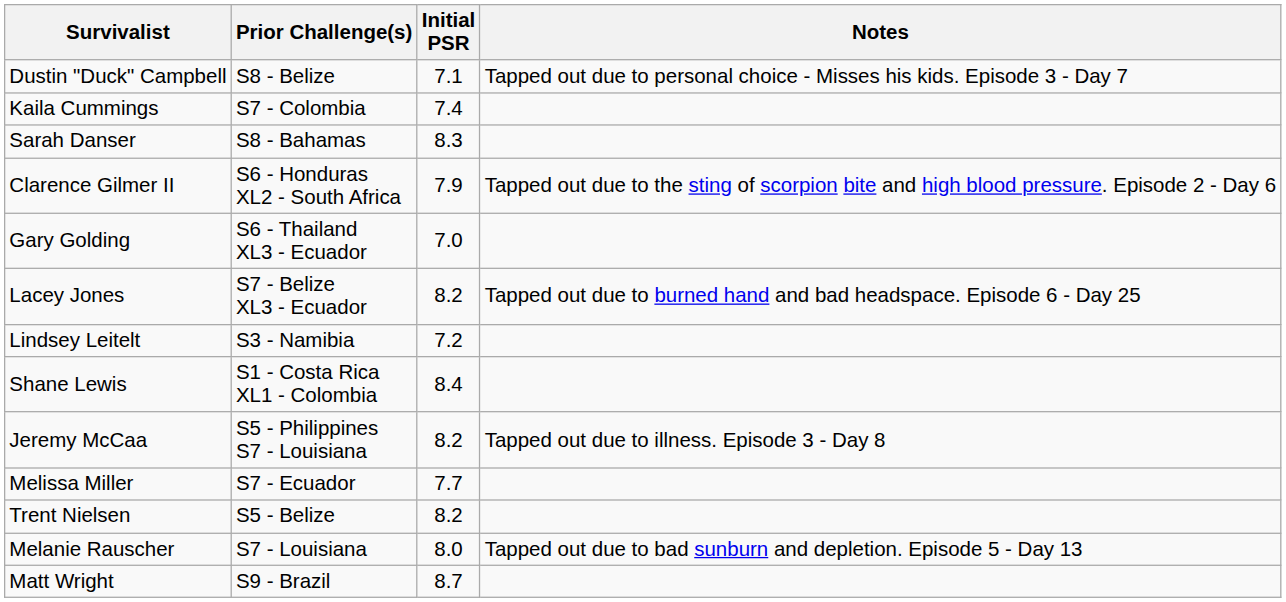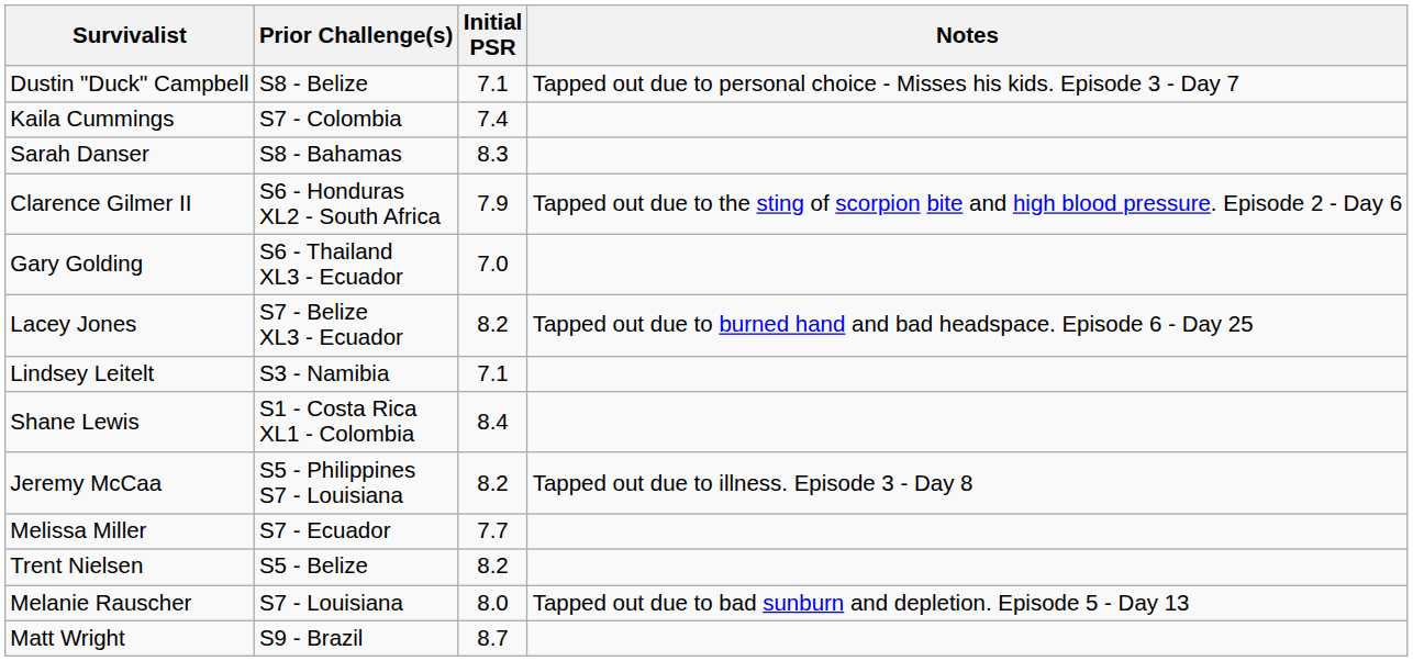Lindsey Leitelt | Initial PSR: 7.2 -> 7.1
